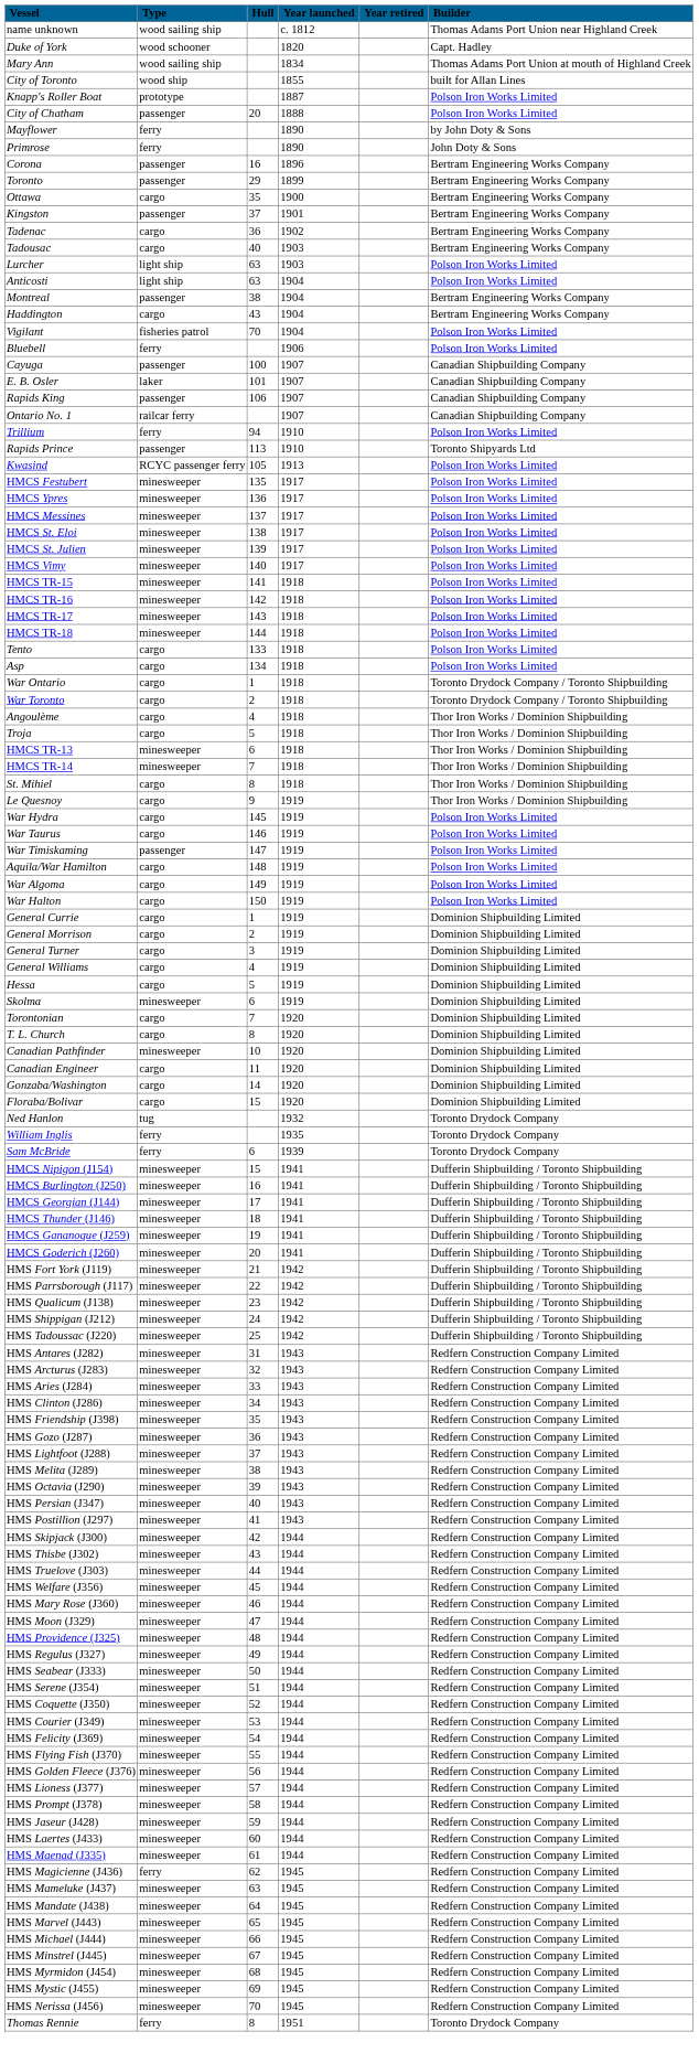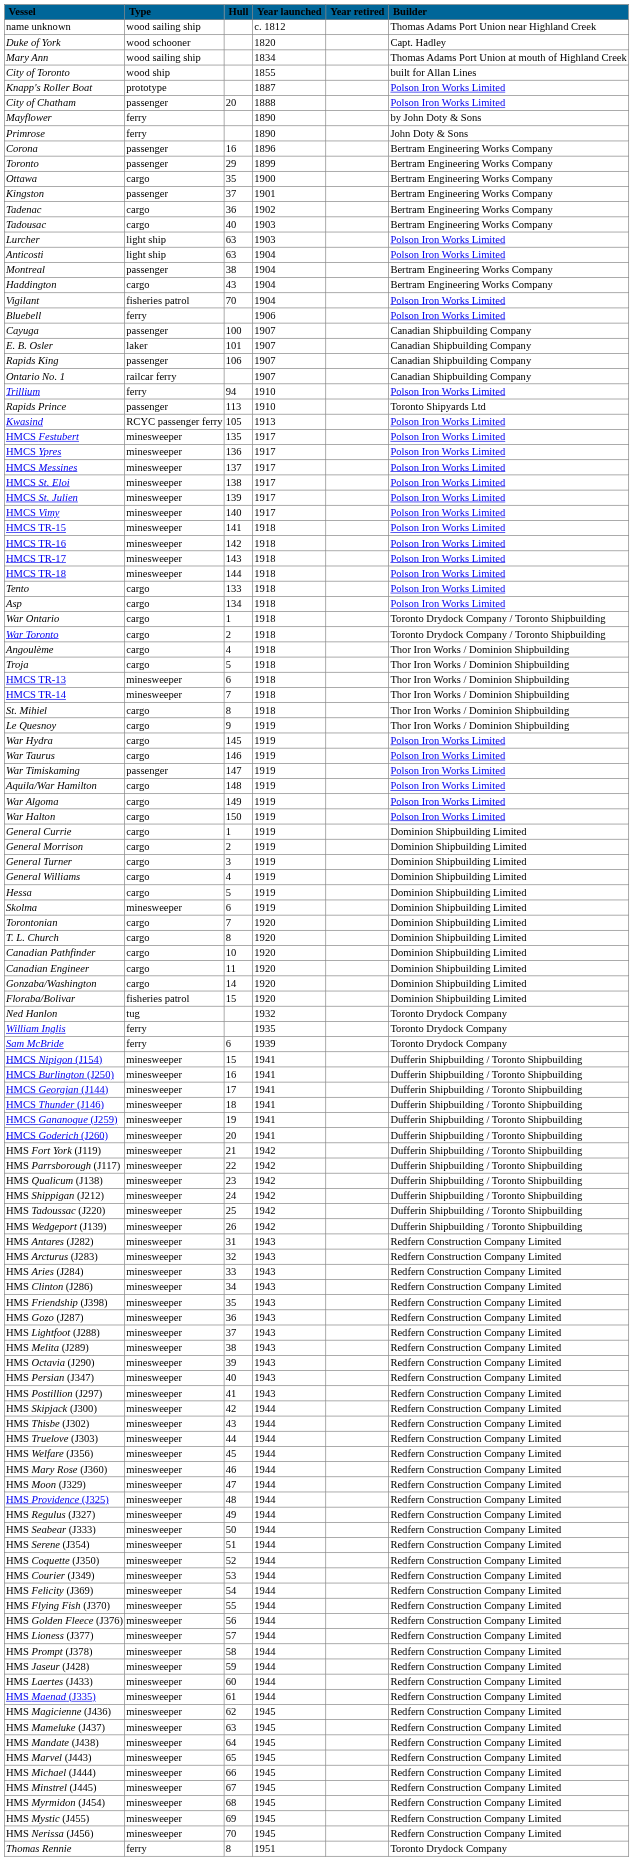Canadian Pathfinder | Type: minesweeper -> cargo
Floraba/Bolivar | Type: cargo -> fisheries patrol
+ row: HMS Wedgeport (J139) | minesweeper | 26 | 1942 | Dufferin Shipbuilding / Toronto Shipbuilding
HMS Magicienne (J436) | Type: ferry -> minesweeper
